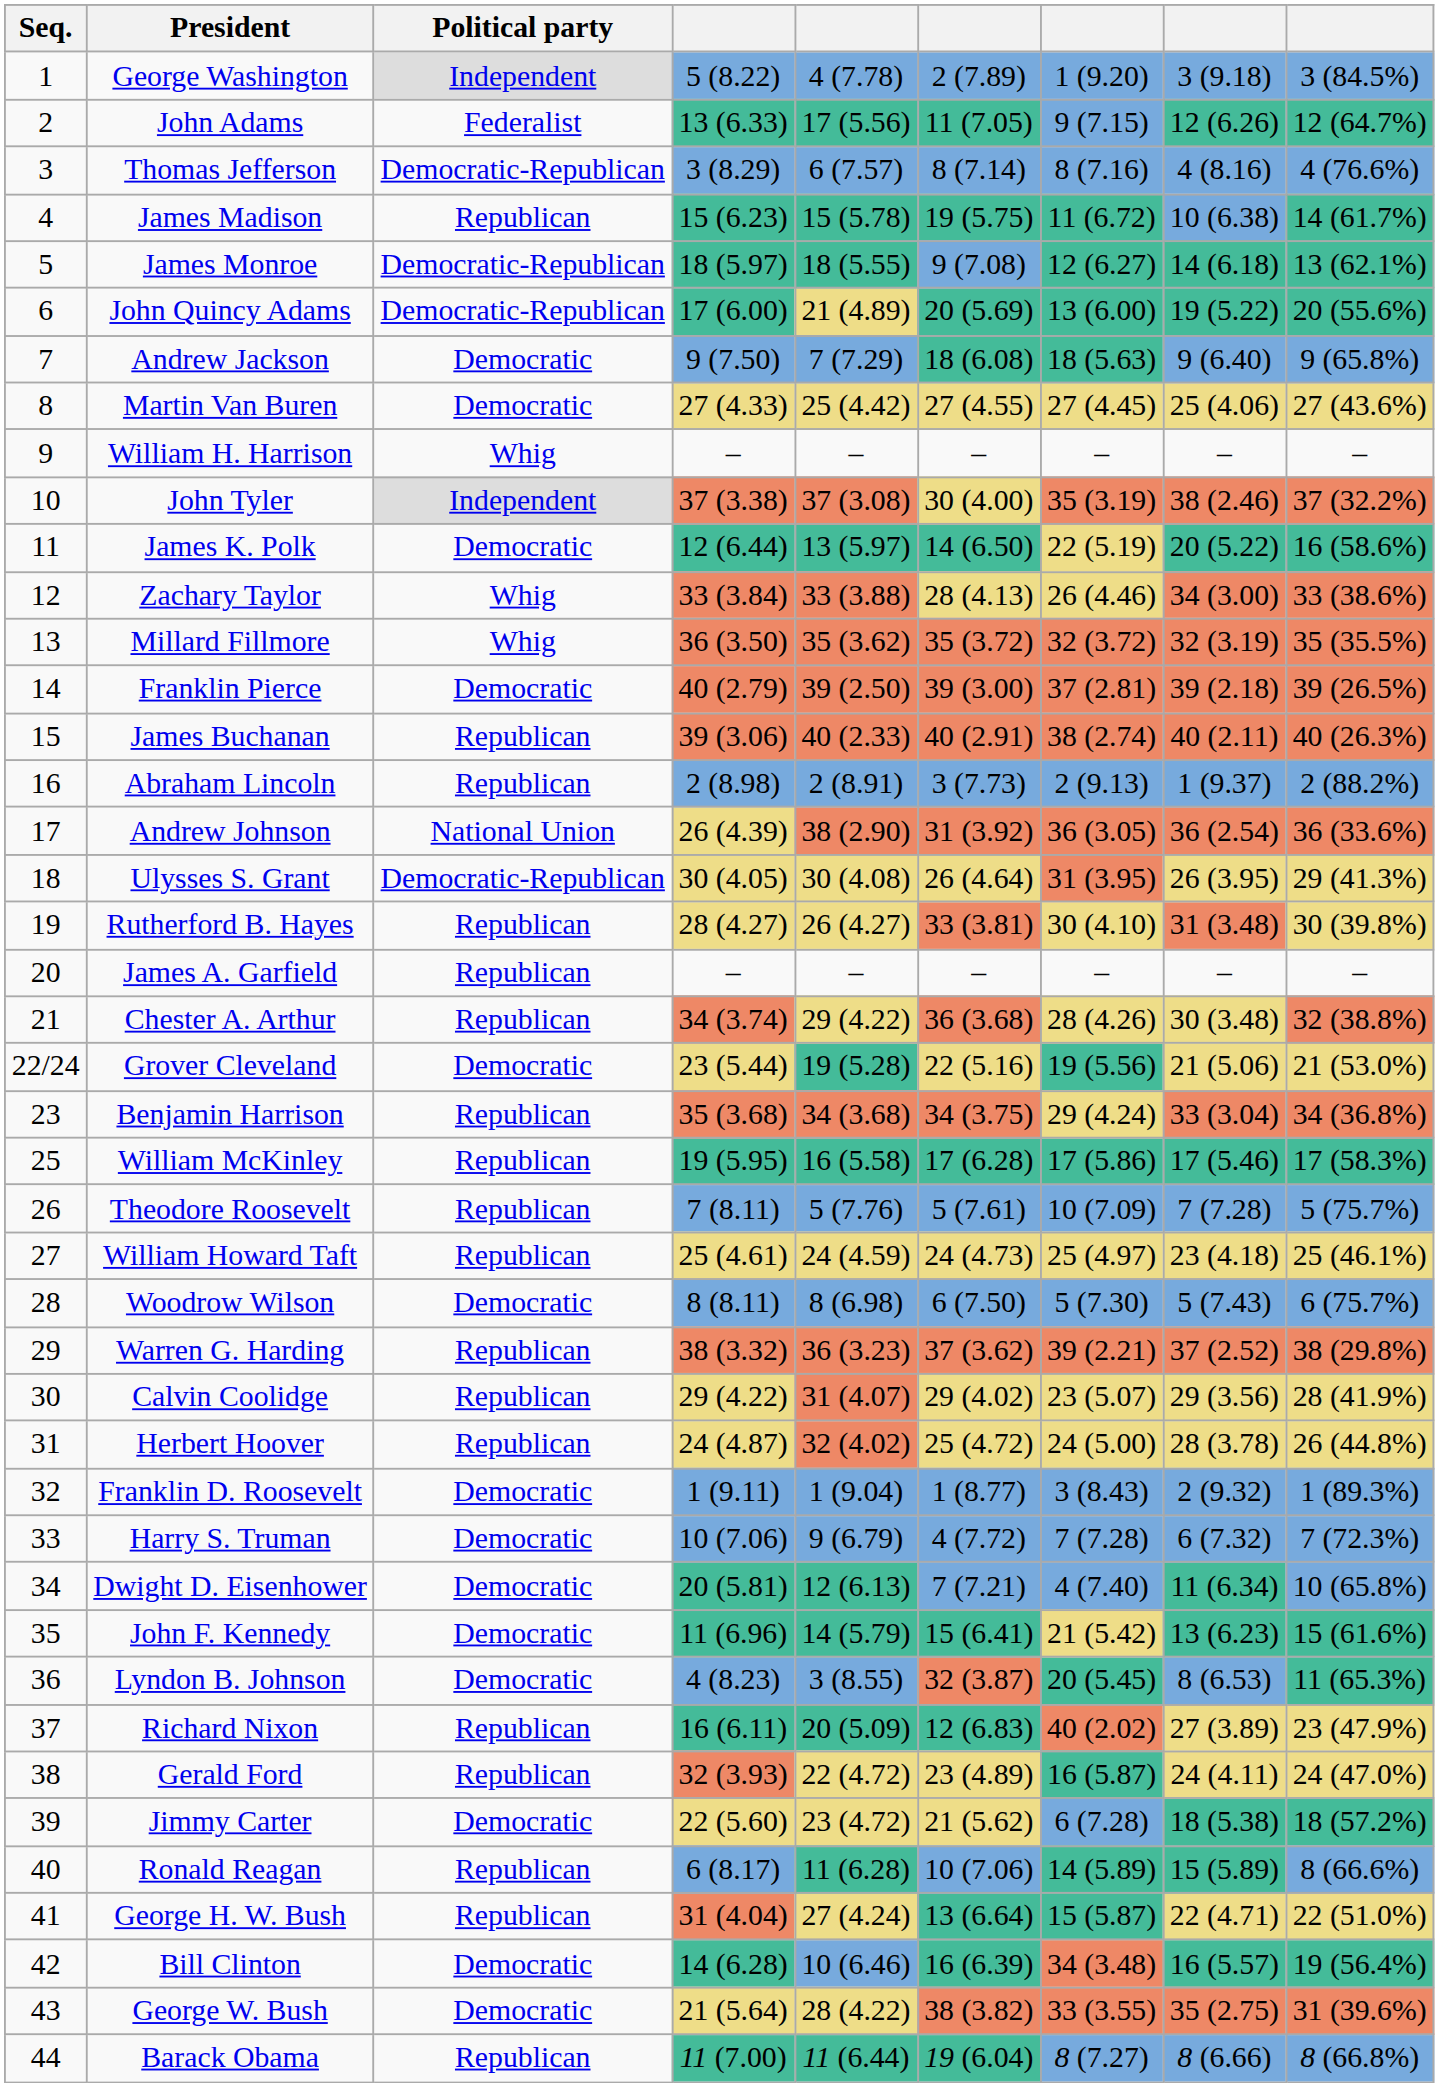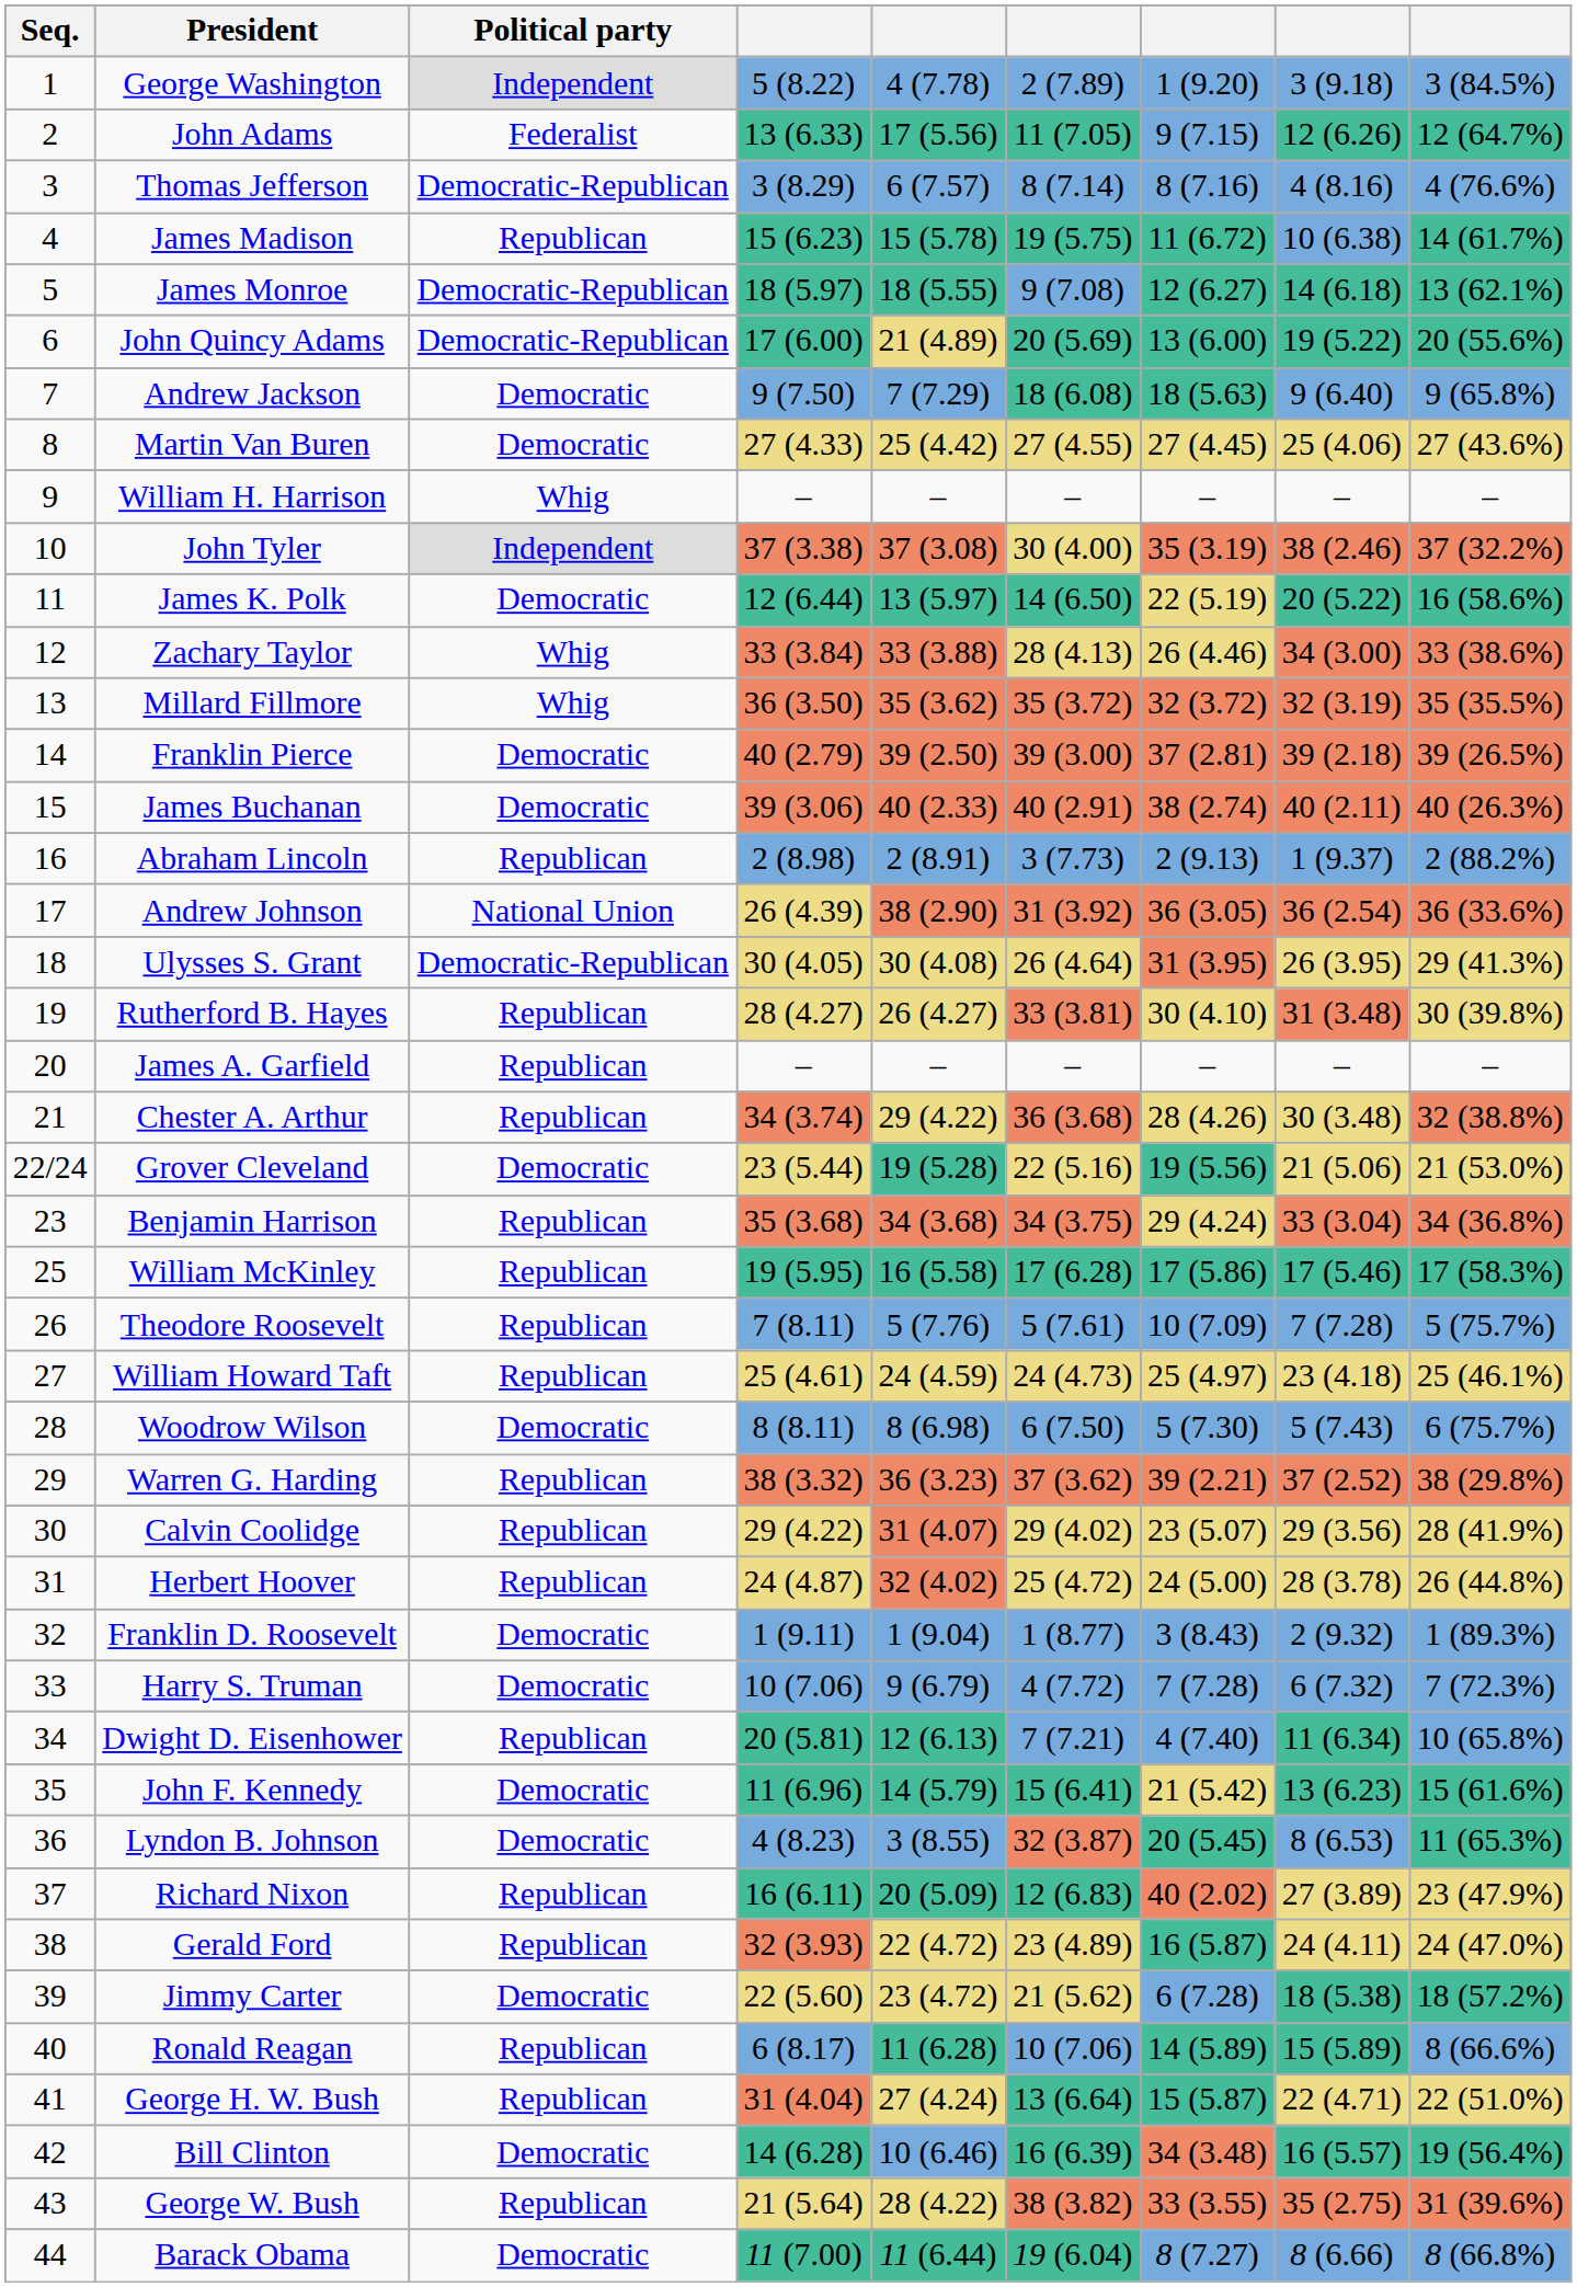James Buchanan | Political party: Republican -> Democratic
Dwight D. Eisenhower | Political party: Democratic -> Republican
George W. Bush | Political party: Democratic -> Republican
Barack Obama | Political party: Republican -> Democratic
